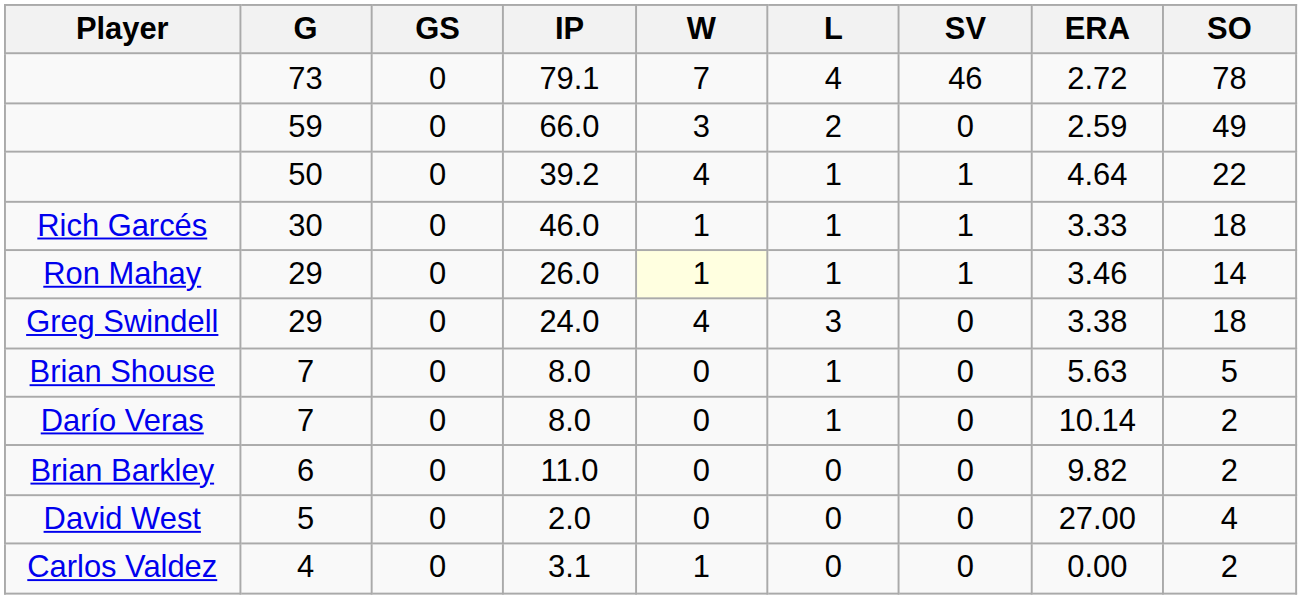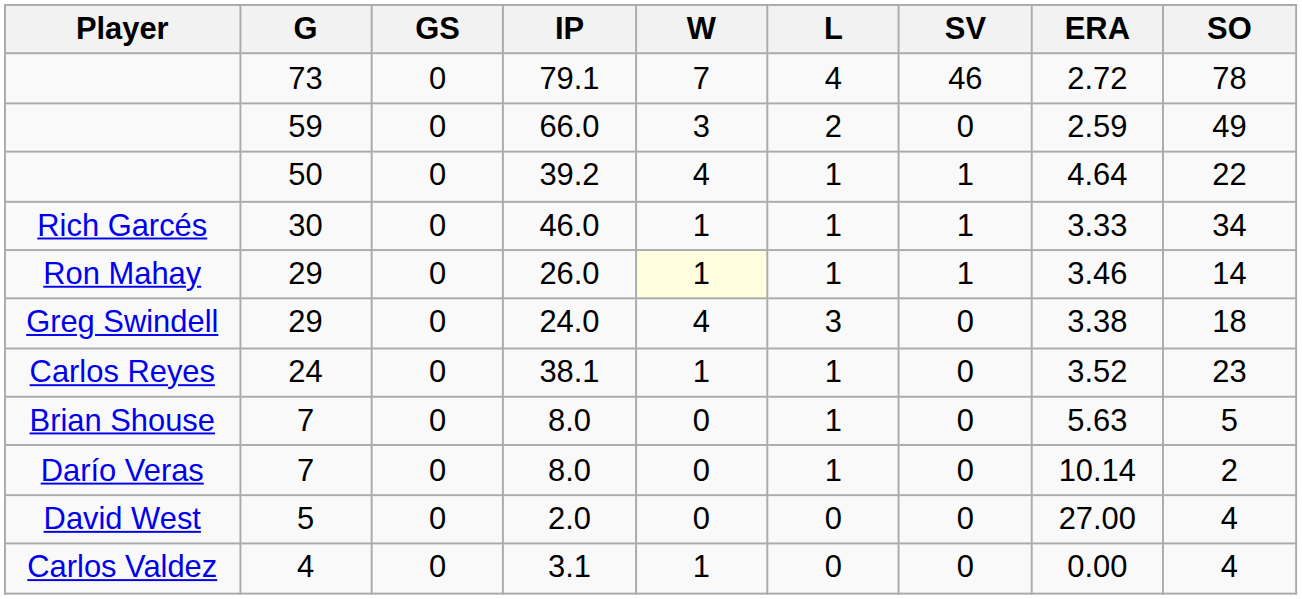46.0 | SO: 18 -> 34
+ row: Carlos Reyes | 24 | 0 | 38.1 | 1 | 1 | 0 | 3.52 | 23
- row: Brian Barkley | 6 | 0 | 11.0 | 0 | 0 | 0 | 9.82 | 2
3.1 | SO: 2 -> 4
